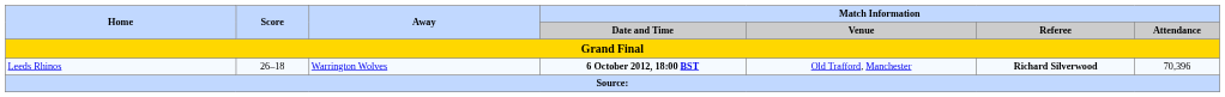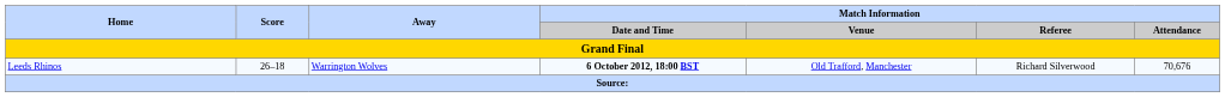Leeds Rhinos | Match Information / Referee: bold -> normal
Leeds Rhinos | Match Information / Attendance: 70,396 -> 70,676
